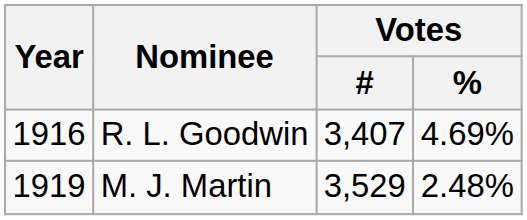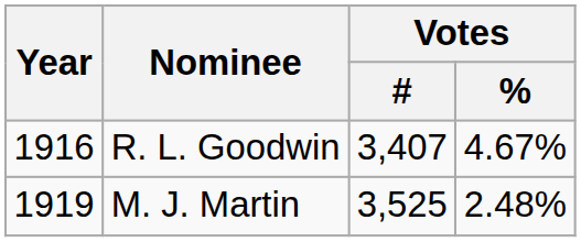R. L. Goodwin | Votes / %: 4.69% -> 4.67%
M. J. Martin | Votes / #: 3,529 -> 3,525
